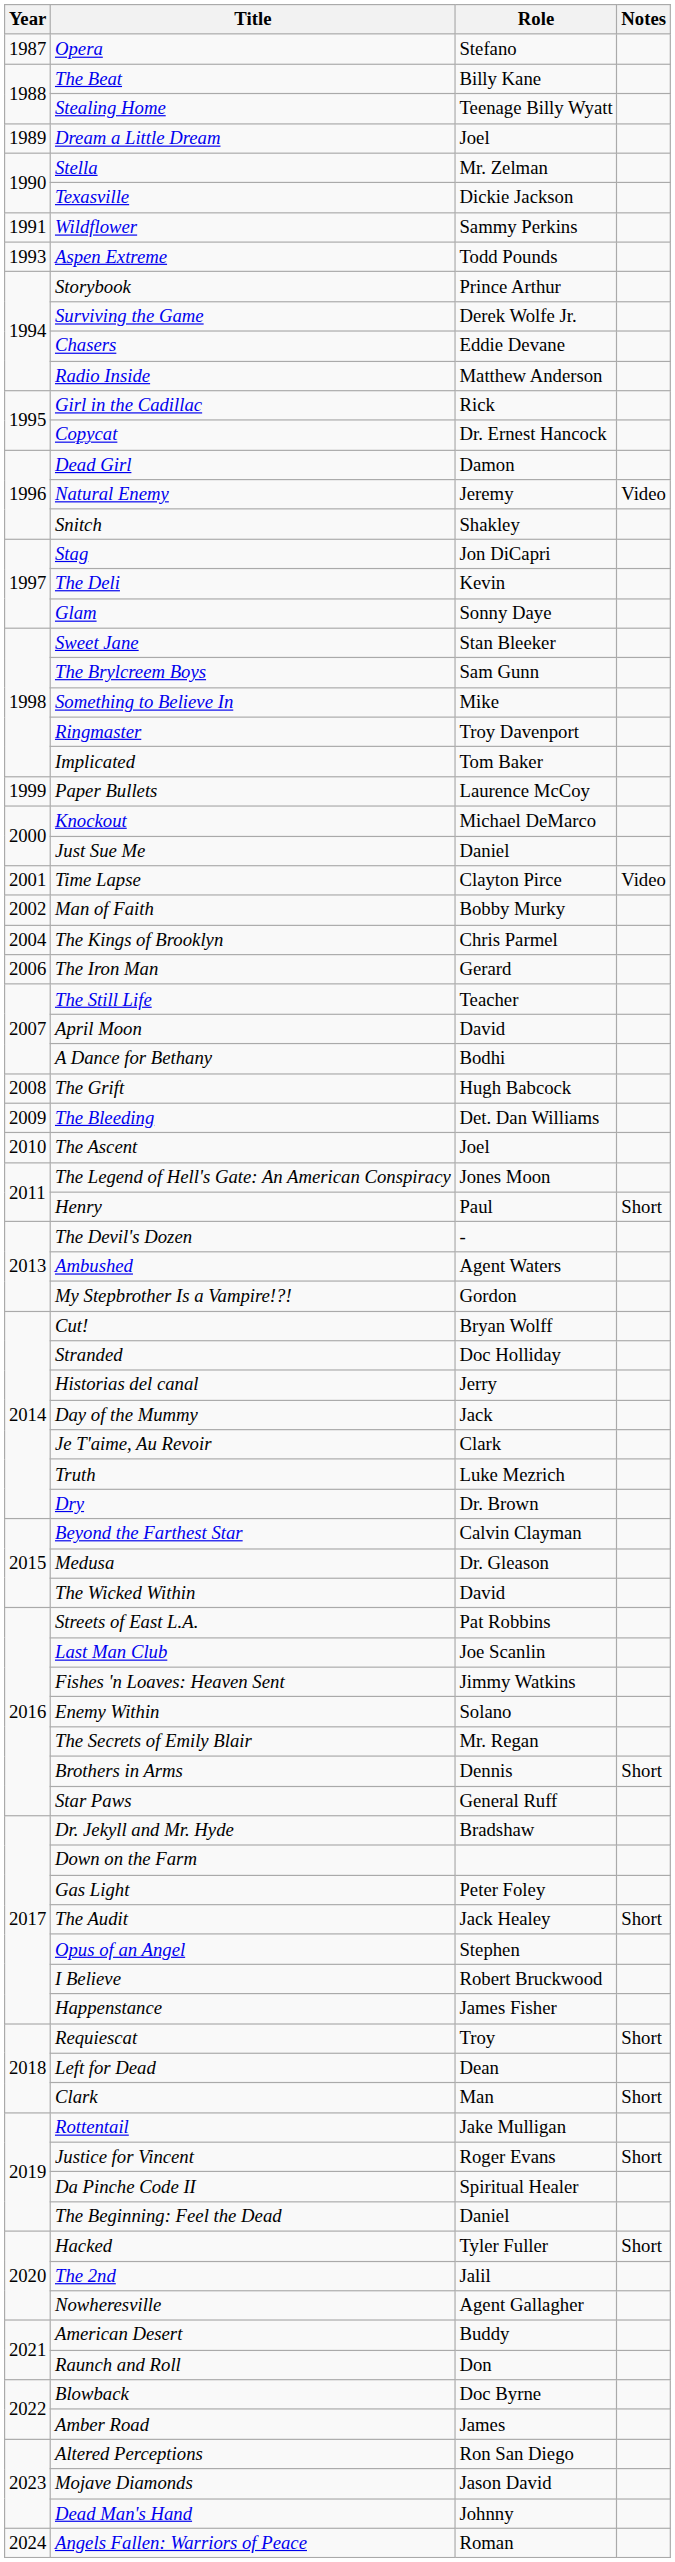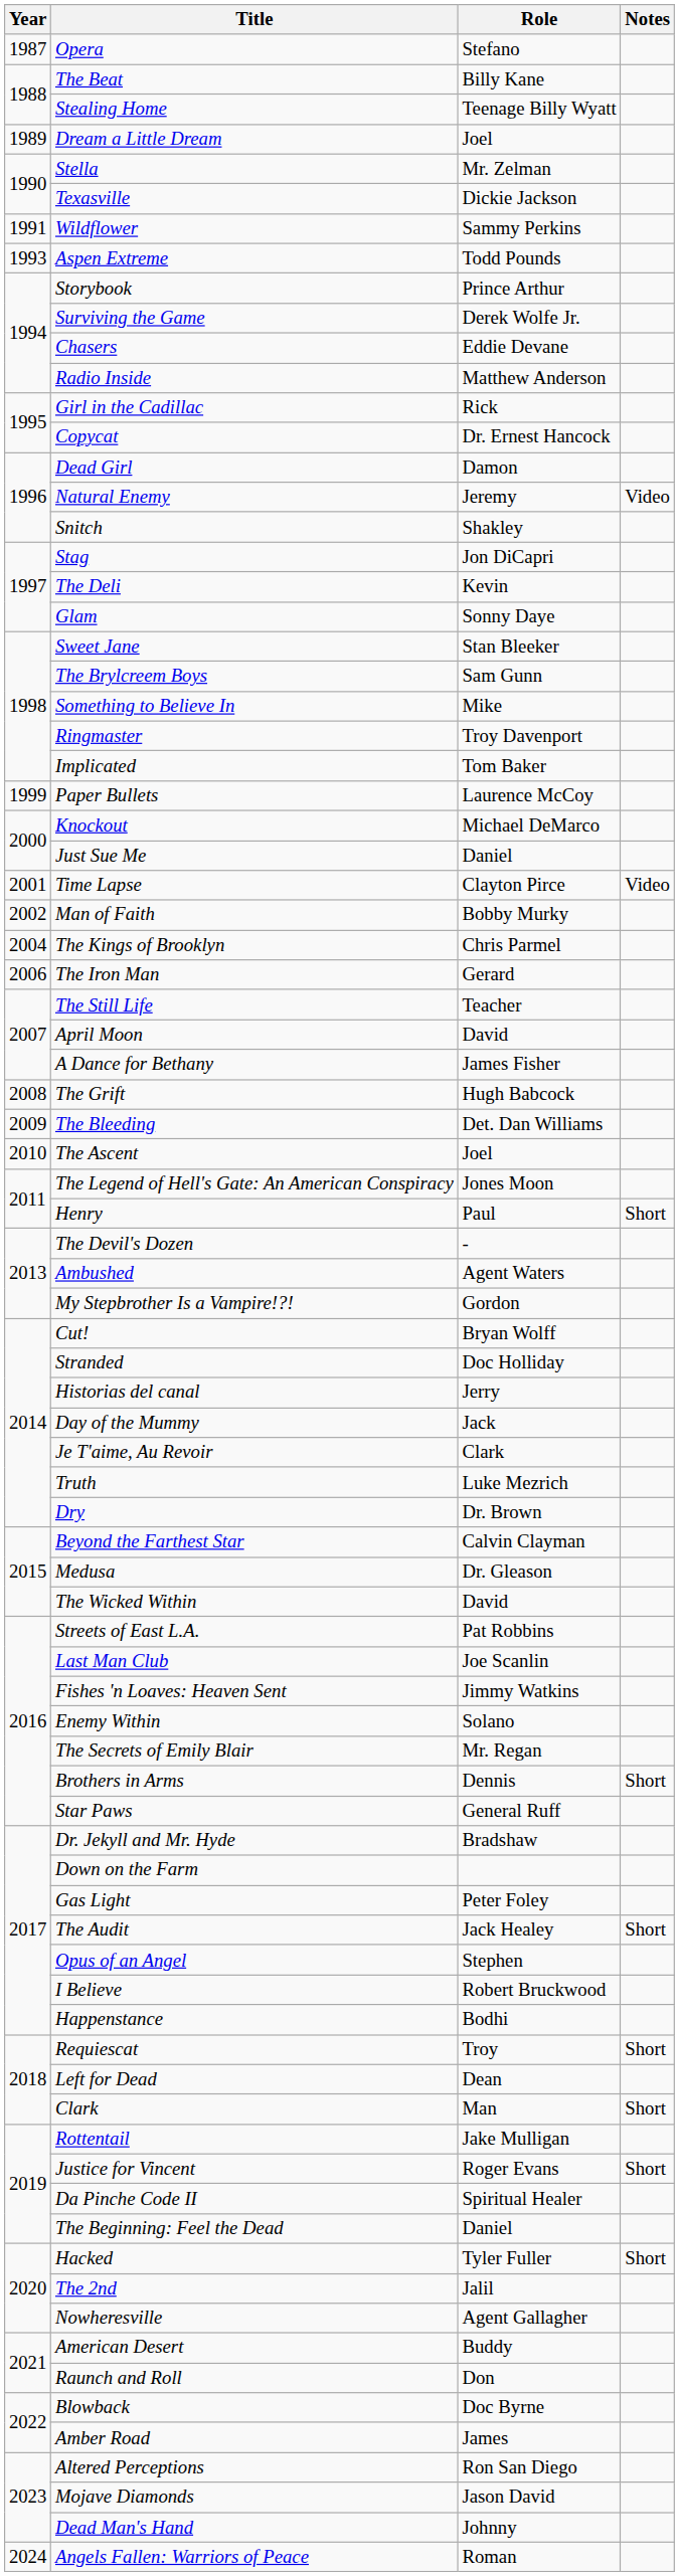A Dance for Bethany | Role: Bodhi -> James Fisher
Happenstance | Role: James Fisher -> Bodhi
